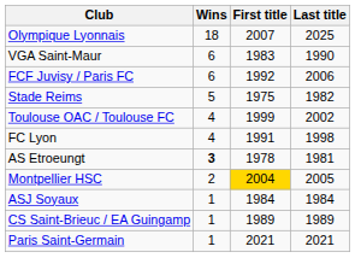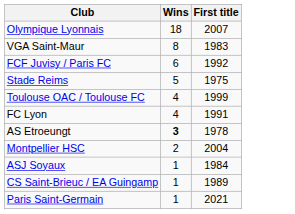- column: Last title | 2025 | 1990 | 2006 | 1982 | 2002 | 1998 | 1981 | 2005 | 1984 | 1989 | 2021
VGA Saint-Maur | Wins: 6 -> 8
Montpellier HSC | First title: gold background -> no background
